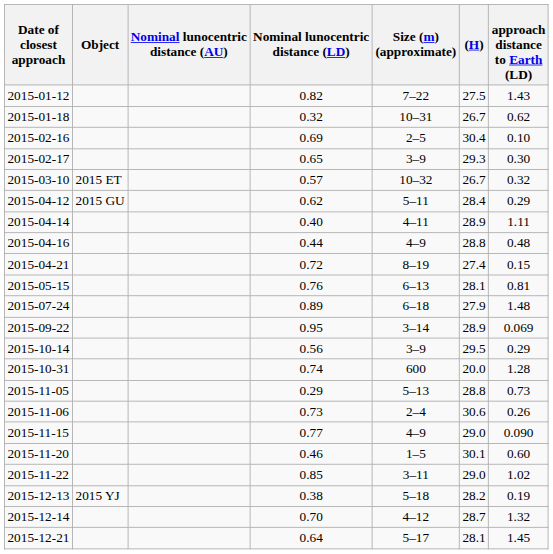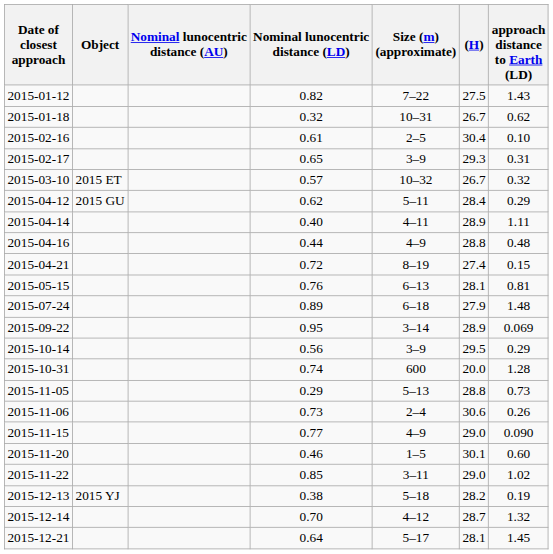2015-02-16 | Nominal lunocentric distance (LD): 0.69 -> 0.61
2015-02-17 | approach distance to Earth (LD): 0.30 -> 0.31
